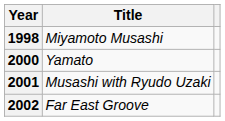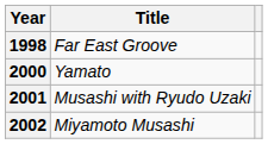1998 | Title: Miyamoto Musashi -> Far East Groove
2002 | Title: Far East Groove -> Miyamoto Musashi
